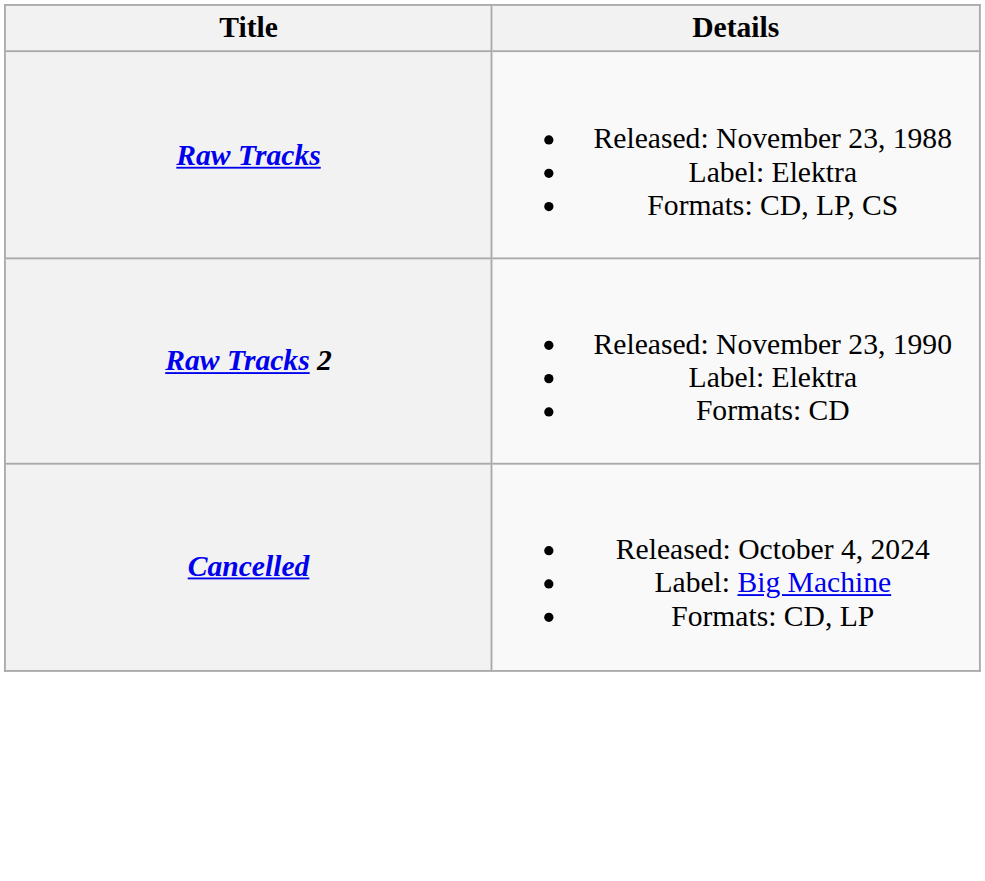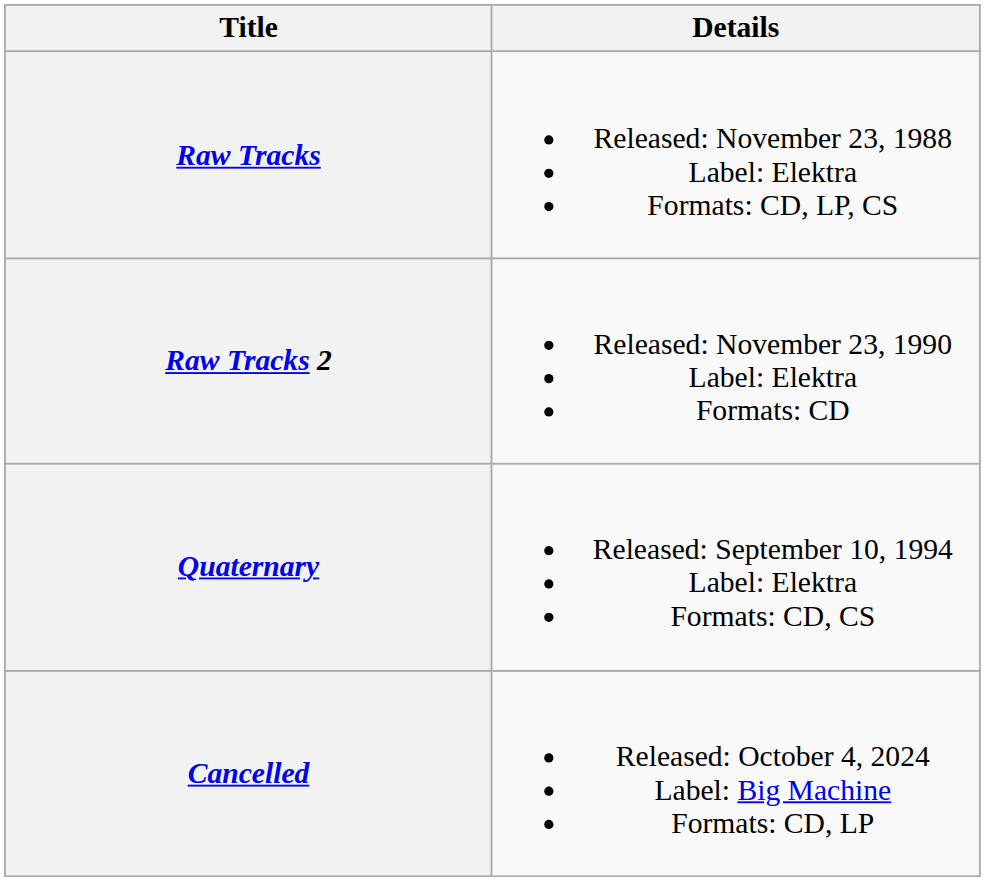+ row: Quaternary | Released: September 10, 1994 Label: Elektra Formats: CD, CS
